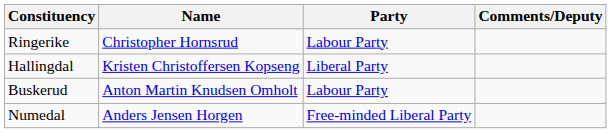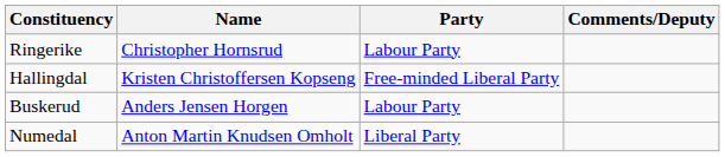Hallingdal | Party: Liberal Party -> Free-minded Liberal Party
Buskerud | Name: Anton Martin Knudsen Omholt -> Anders Jensen Horgen
Numedal | Name: Anders Jensen Horgen -> Anton Martin Knudsen Omholt
Numedal | Party: Free-minded Liberal Party -> Liberal Party
